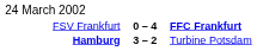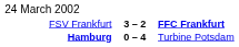FSV Frankfurt | column 2: 0 – 4 -> 3 – 2
Hamburg | column 2: 3 – 2 -> 0 – 4
